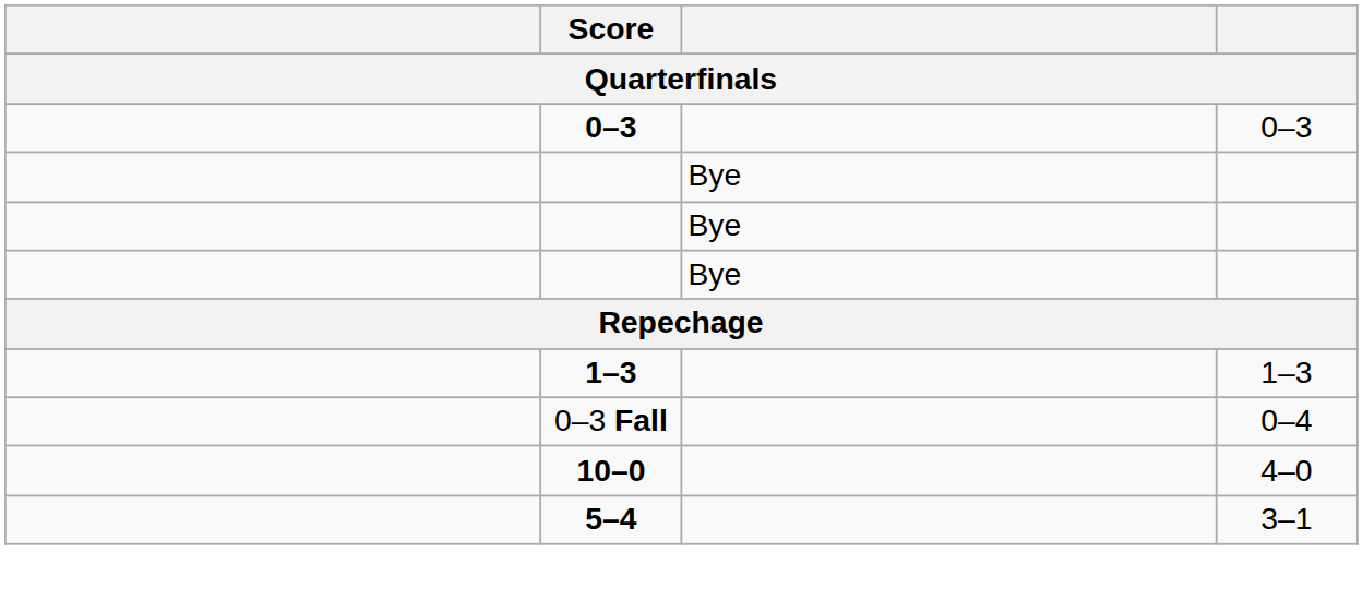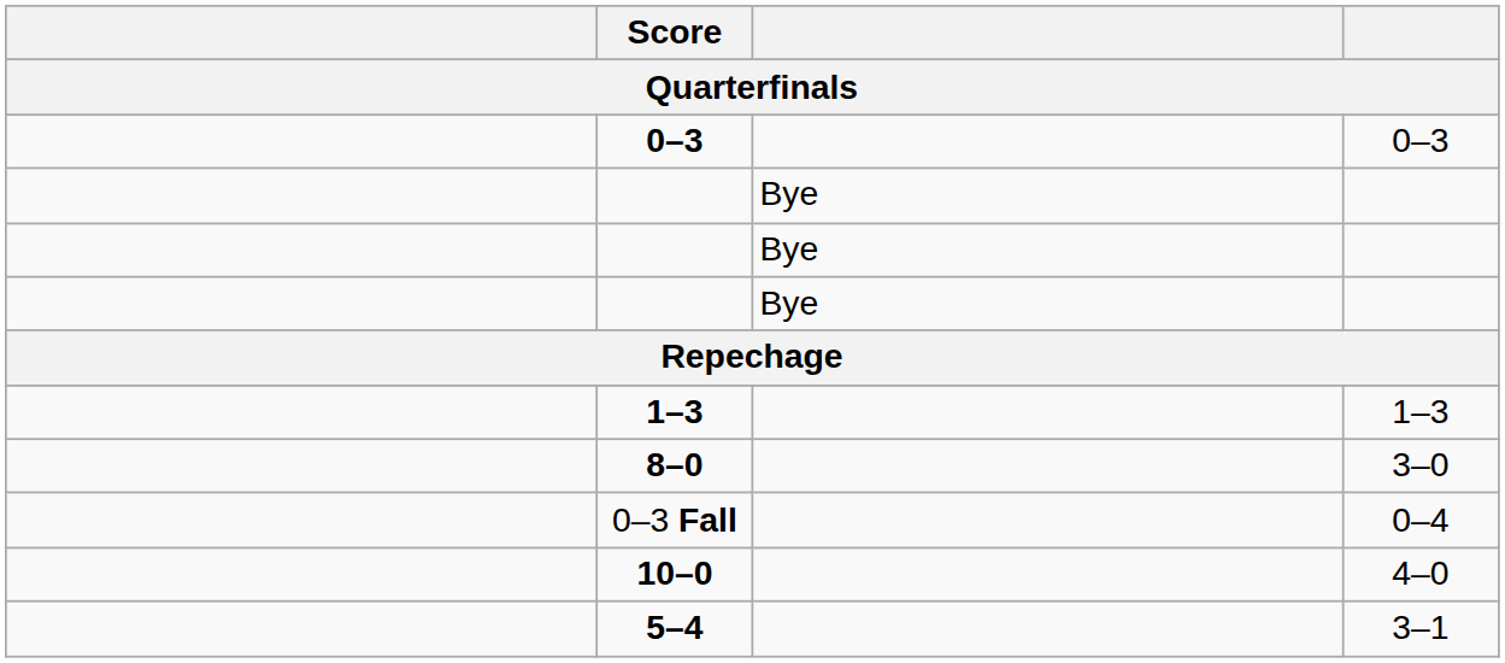+ row: 8–0 | 3–0
